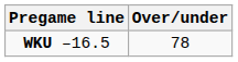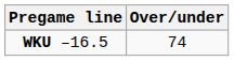WKU –16.5 | Over/under: 78 -> 74
